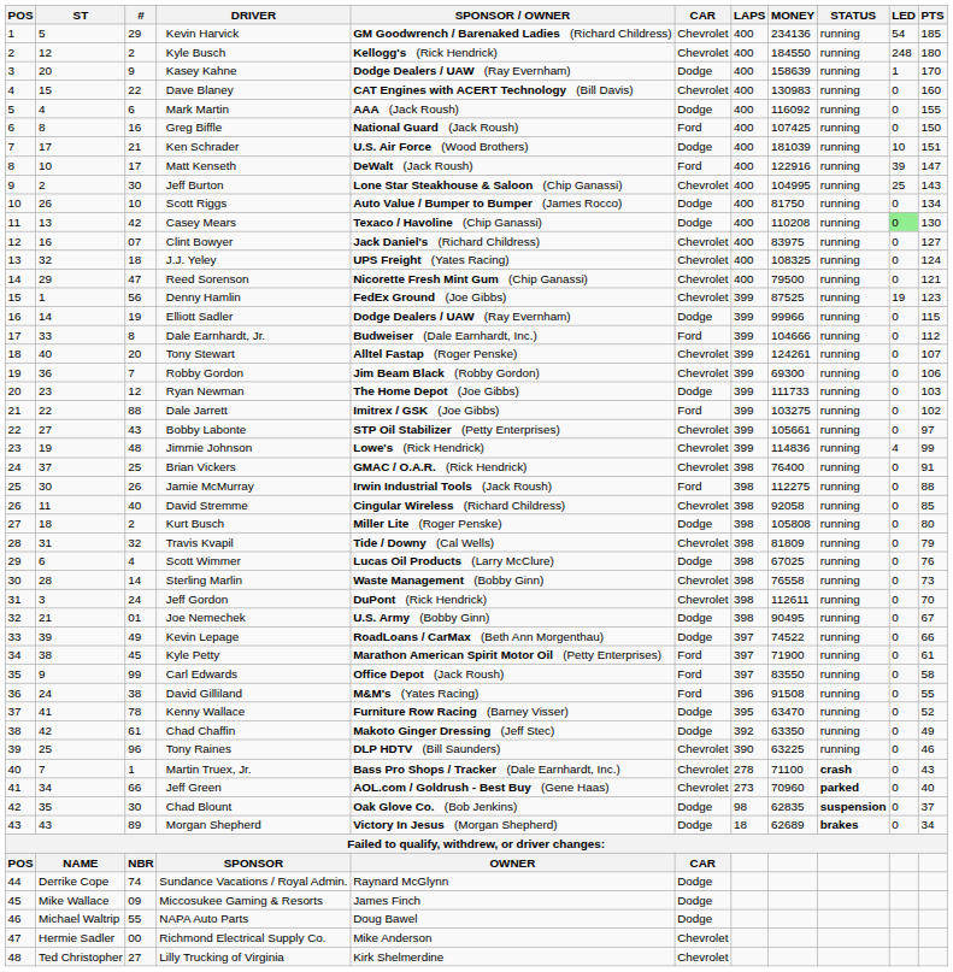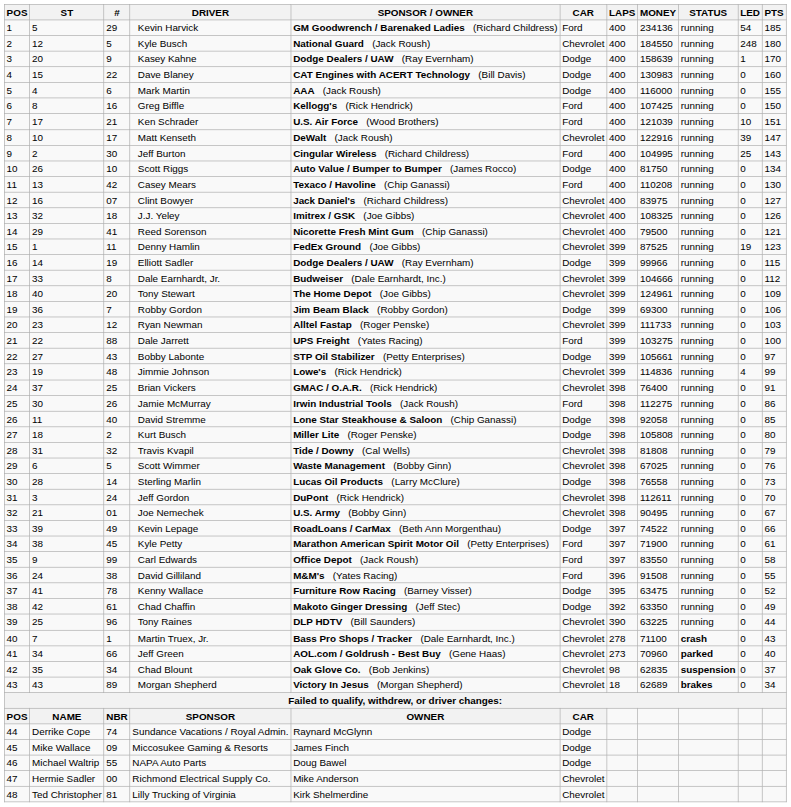Kevin Harvick | CAR: Chevrolet -> Ford
Kyle Busch | #: 2 -> 5
Kyle Busch | SPONSOR / OWNER: Kellogg's (Rick Hendrick) -> National Guard (Jack Roush)
Dave Blaney | CAR: Chevrolet -> Dodge
Mark Martin | MONEY: 116092 -> 116000
Greg Biffle | SPONSOR / OWNER: National Guard (Jack Roush) -> Kellogg's (Rick Hendrick)
Ken Schrader | CAR: Dodge -> Ford
Ken Schrader | MONEY: 181039 -> 121039
Matt Kenseth | CAR: Ford -> Chevrolet
Jeff Burton | SPONSOR / OWNER: Lone Star Steakhouse & Saloon (Chip Ganassi) -> Cingular Wireless (Richard Childress)
Jeff Burton | CAR: Chevrolet -> Ford
Casey Mears | CAR: Dodge -> Ford
Casey Mears | LED: lightgreen background -> no background
J.J. Yeley | SPONSOR / OWNER: UPS Freight (Yates Racing) -> Imitrex / GSK (Joe Gibbs)
J.J. Yeley | PTS: 124 -> 126
Reed Sorenson | #: 47 -> 41
Denny Hamlin | #: 56 -> 11
Dale Earnhardt, Jr. | CAR: Ford -> Chevrolet
Tony Stewart | SPONSOR / OWNER: Alltel Fastap (Roger Penske) -> The Home Depot (Joe Gibbs)
Tony Stewart | MONEY: 124261 -> 124961
Tony Stewart | PTS: 107 -> 109
Robby Gordon | CAR: Chevrolet -> Dodge
Ryan Newman | SPONSOR / OWNER: The Home Depot (Joe Gibbs) -> Alltel Fastap (Roger Penske)
Ryan Newman | CAR: Dodge -> Chevrolet
Dale Jarrett | SPONSOR / OWNER: Imitrex / GSK (Joe Gibbs) -> UPS Freight (Yates Racing)
Dale Jarrett | PTS: 102 -> 100
Bobby Labonte | CAR: Chevrolet -> Dodge
Jamie McMurray | PTS: 88 -> 86
David Stremme | SPONSOR / OWNER: Cingular Wireless (Richard Childress) -> Lone Star Steakhouse & Saloon (Chip Ganassi)
David Stremme | CAR: Chevrolet -> Dodge
Travis Kvapil | MONEY: 81809 -> 81808
Scott Wimmer | #: 4 -> 5
Scott Wimmer | SPONSOR / OWNER: Lucas Oil Products (Larry McClure) -> Waste Management (Bobby Ginn)
Scott Wimmer | CAR: Dodge -> Chevrolet
Sterling Marlin | SPONSOR / OWNER: Waste Management (Bobby Ginn) -> Lucas Oil Products (Larry McClure)
Sterling Marlin | CAR: Chevrolet -> Dodge
Joe Nemechek | CAR: Dodge -> Chevrolet
Kenny Wallace | MONEY: 63470 -> 63475
Tony Raines | PTS: 46 -> 44
Chad Blount | #: 30 -> 34
Chad Blount | CAR: Dodge -> Chevrolet
Morgan Shepherd | CAR: Dodge -> Chevrolet
Lilly Trucking of Virginia | #: 27 -> 81
